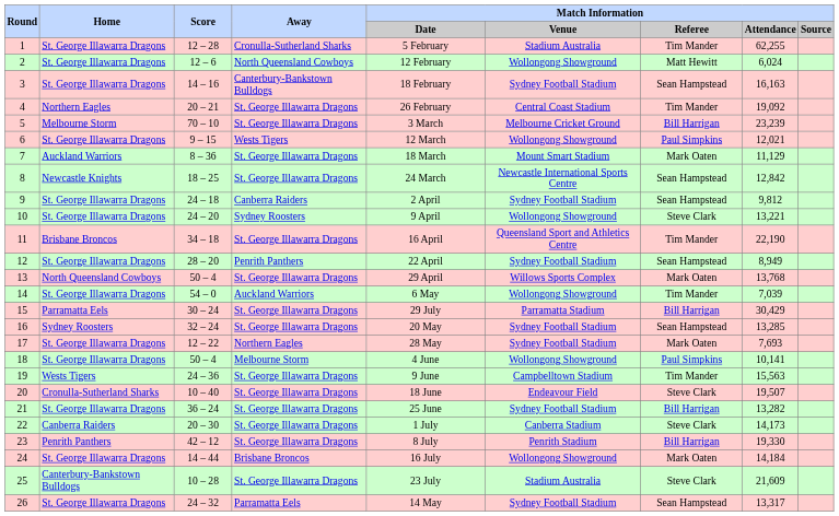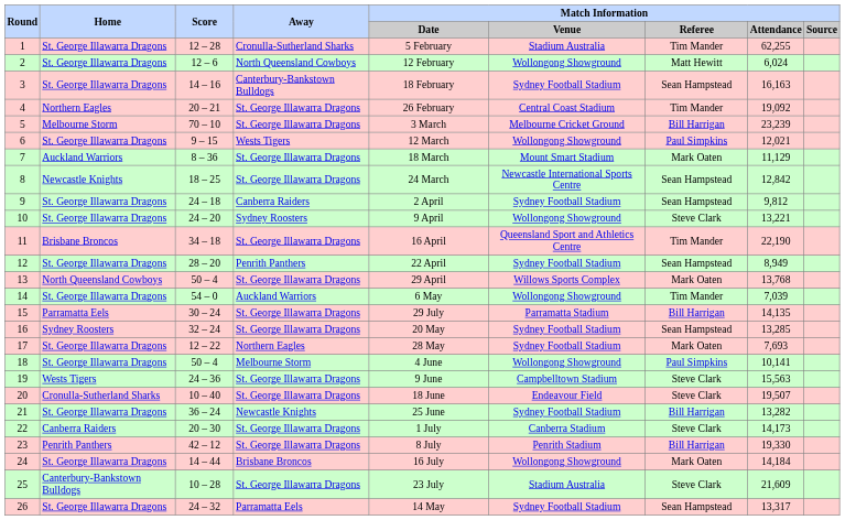15 | column 8: 30,429 -> 14,135
19 | column 7: Tim Mander -> Steve Clark
21 | Away: St. George Illawarra Dragons -> Newcastle Knights
